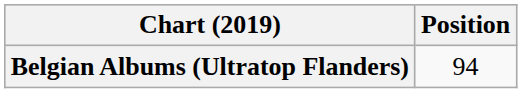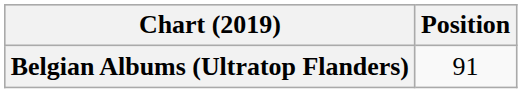Belgian Albums (Ultratop Flanders) | Position: 94 -> 91
